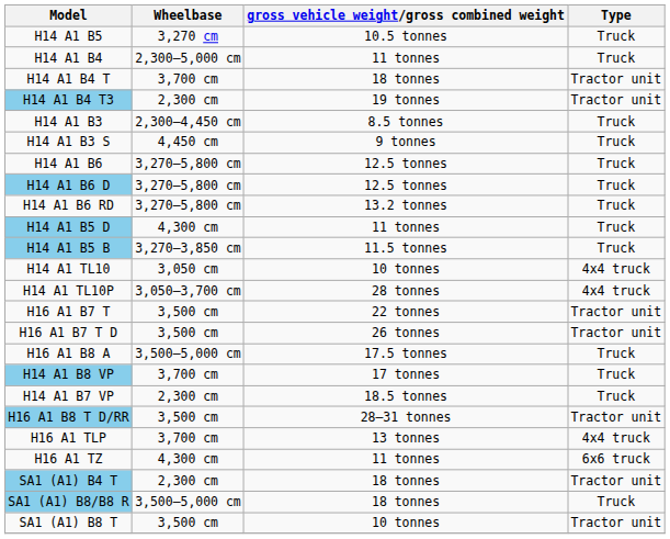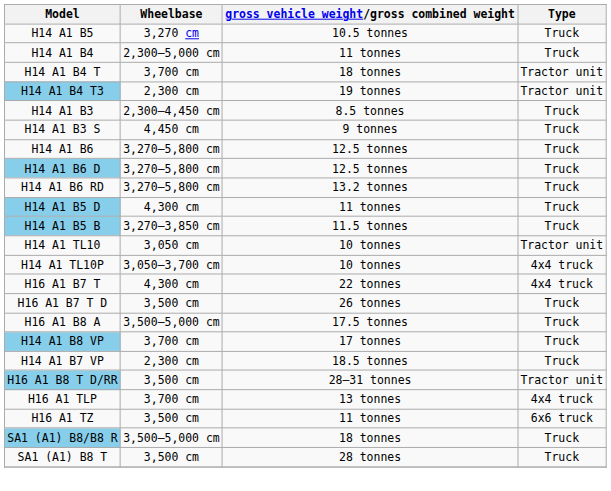H14 A1 TL10 | Type: 4x4 truck -> Tractor unit
H14 A1 TL10P | gross vehicle weight/gross combined weight: 28 tonnes -> 10 tonnes
H16 A1 B7 T | Wheelbase: 3,500 cm -> 4,300 cm
H16 A1 B7 T | Type: Tractor unit -> 4x4 truck
H16 A1 B7 T D | Type: Tractor unit -> Truck
H16 A1 TZ | Wheelbase: 4,300 cm -> 3,500 cm
- row: SA1 (A1) B4 T | 2,300 cm | 18 tonnes | Tractor unit
SA1 (A1) B8 T | gross vehicle weight/gross combined weight: 10 tonnes -> 28 tonnes
SA1 (A1) B8 T | Type: Tractor unit -> Truck
